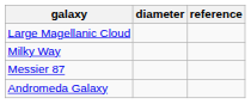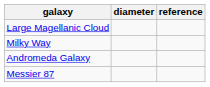rows swapped: Messier 87 <-> Andromeda Galaxy
